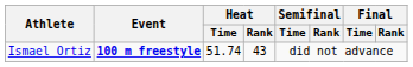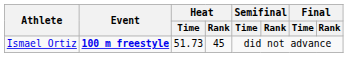Ismael Ortiz | Heat / Time: 51.74 -> 51.73
Ismael Ortiz | Heat / Rank: 43 -> 45
